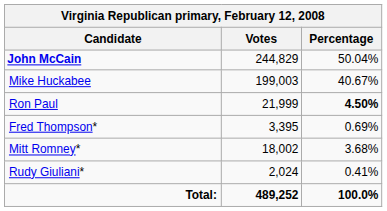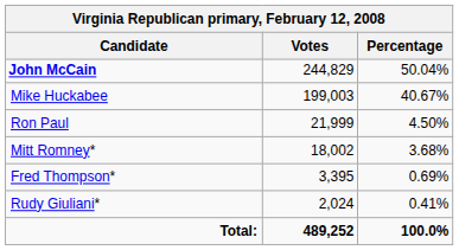Ron Paul | Percentage: bold -> normal
rows swapped: Mitt Romney* <-> Fred Thompson*
